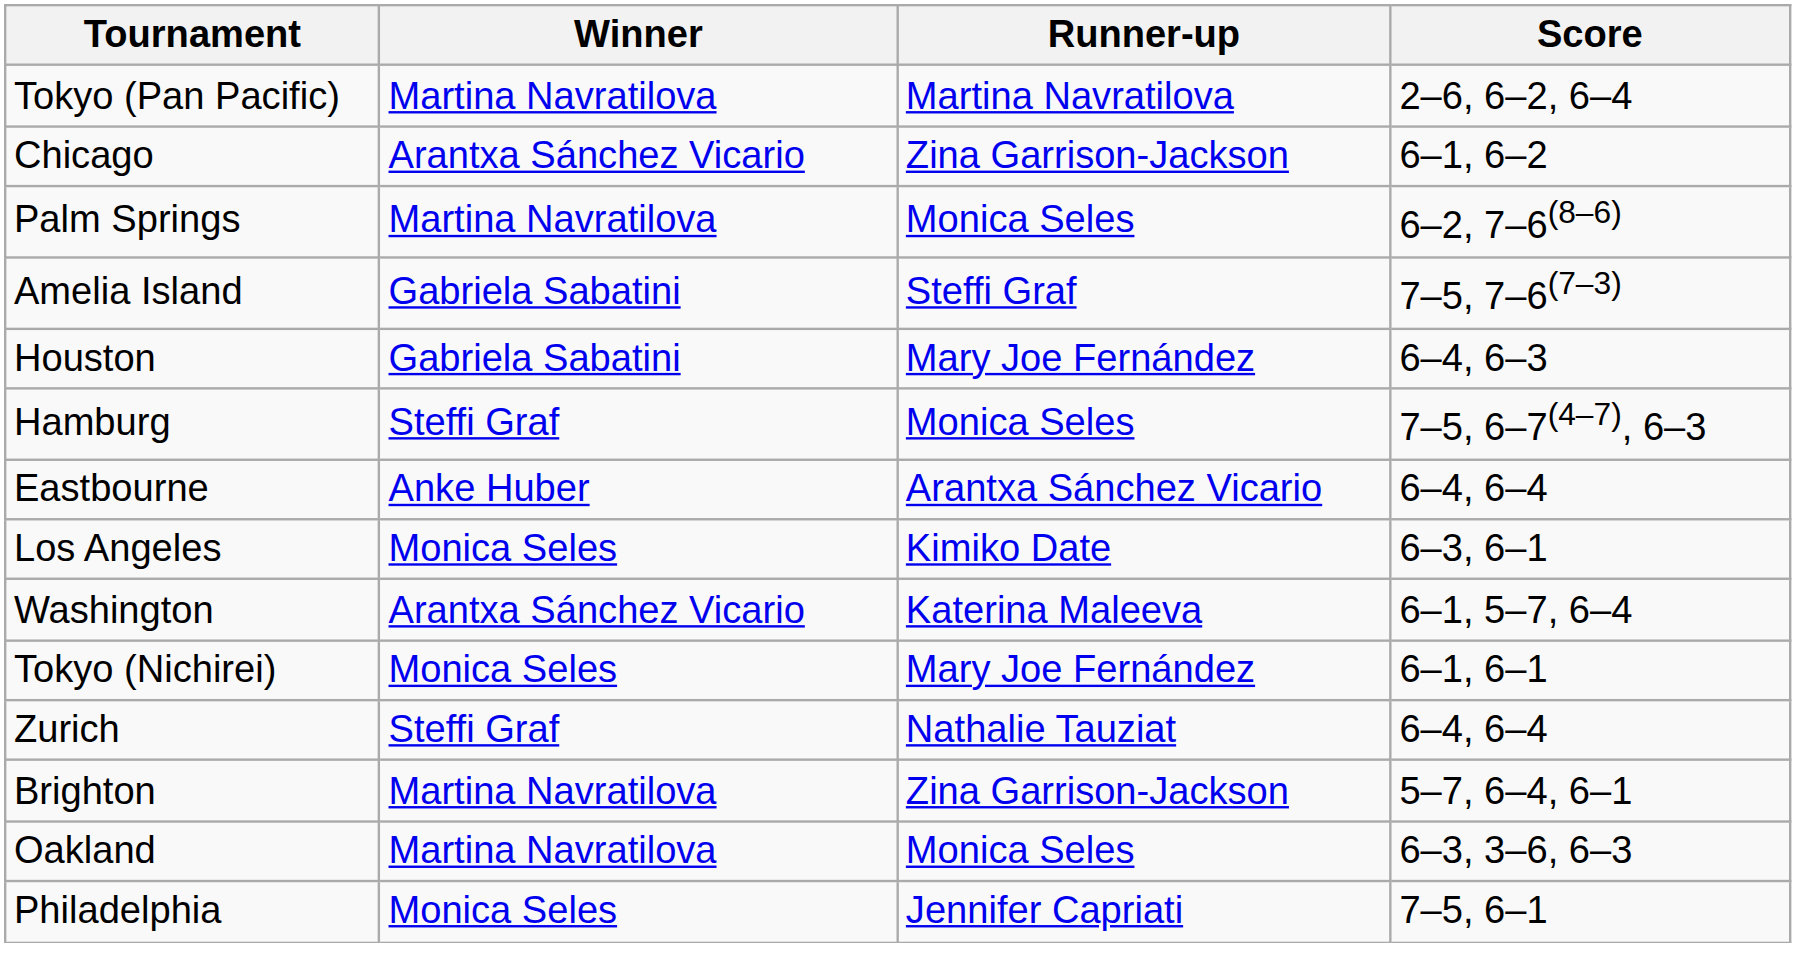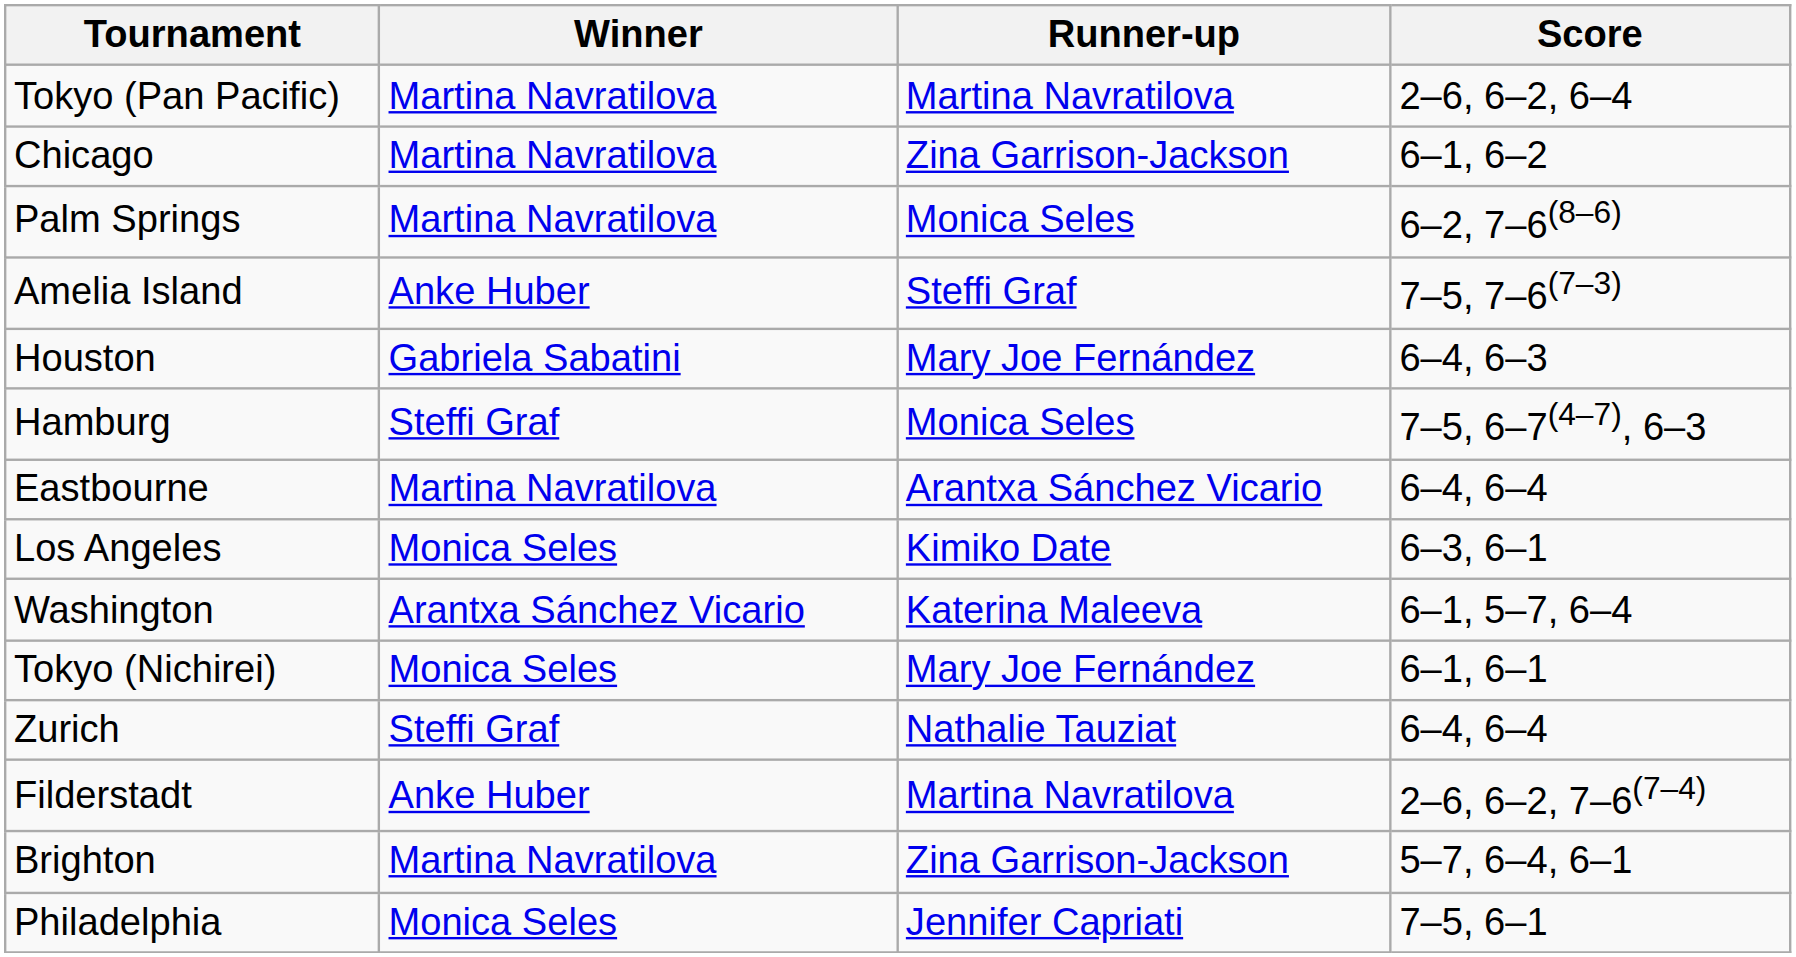Chicago | Winner: Arantxa Sánchez Vicario -> Martina Navratilova
Amelia Island | Winner: Gabriela Sabatini -> Anke Huber
Eastbourne | Winner: Anke Huber -> Martina Navratilova
+ row: Filderstadt | Anke Huber | Martina Navratilova | 2–6, 6–2, 7–6(7–4)
- row: Oakland | Martina Navratilova | Monica Seles | 6–3, 3–6, 6–3
